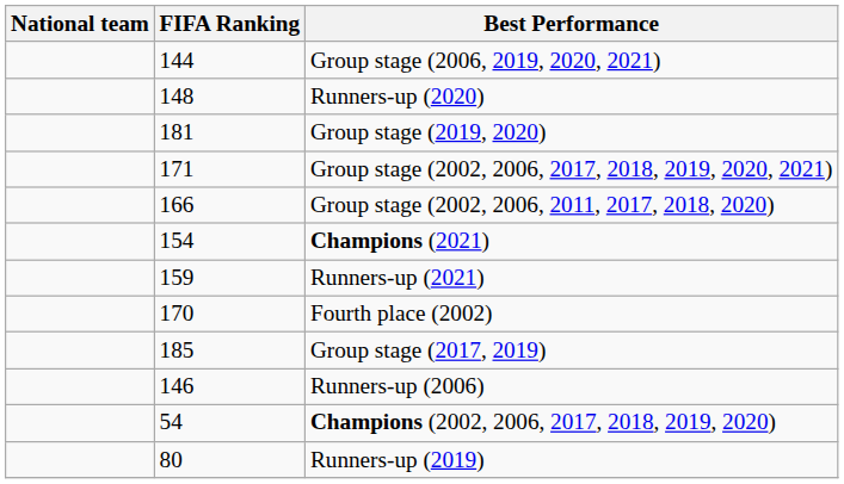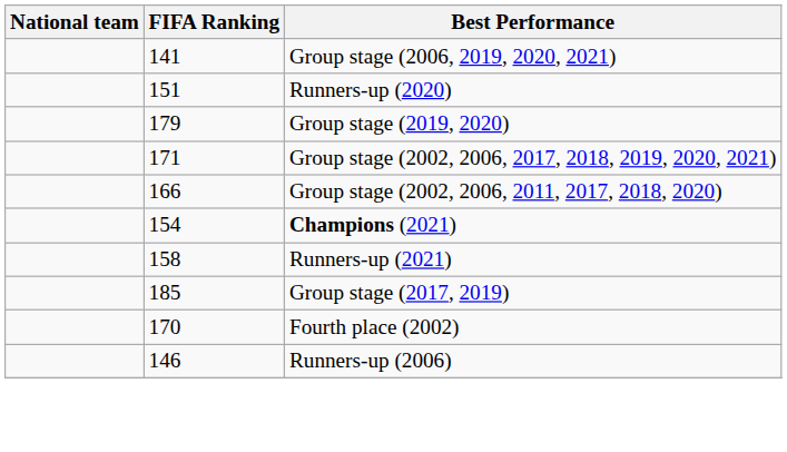Group stage (2006, 2019, 2020, 2021) | FIFA Ranking: 144 -> 141
Runners-up (2020) | FIFA Ranking: 148 -> 151
Group stage (2019, 2020) | FIFA Ranking: 181 -> 179
Runners-up (2021) | FIFA Ranking: 159 -> 158
rows swapped: Group stage (2017, 2019) <-> Fourth place (2002)
- row: 54 | Champions (2002, 2006, 2017, 2018, 2019, 2020)
- row: 80 | Runners-up (2019)
